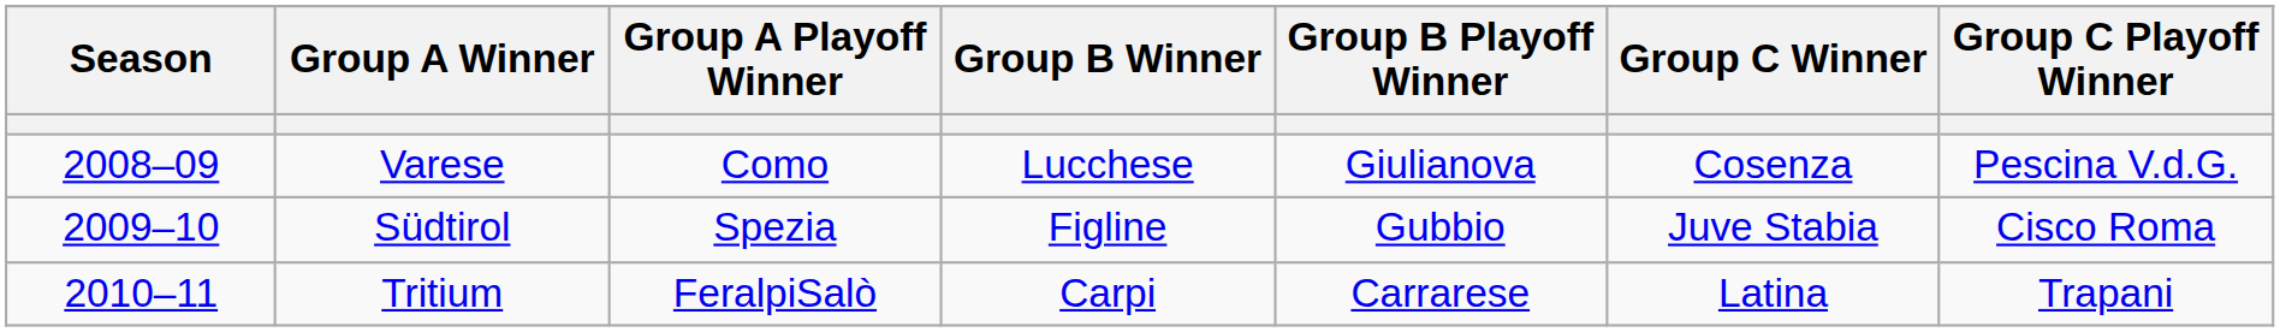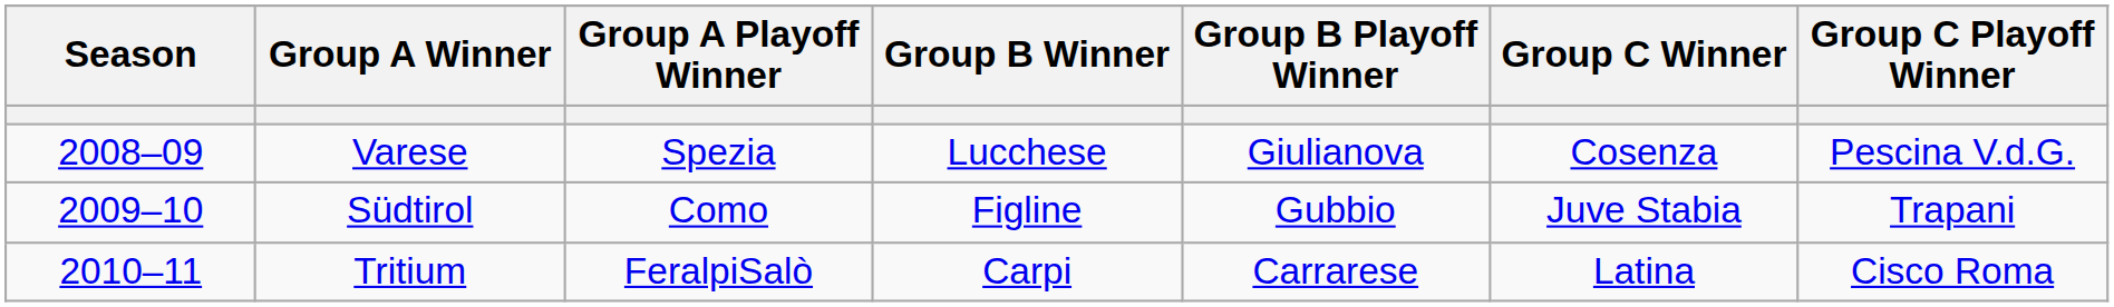Varese | Group A Playoff Winner: Como -> Spezia
Südtirol | Group A Playoff Winner: Spezia -> Como
Südtirol | Group C Playoff Winner: Cisco Roma -> Trapani
Tritium | Group C Playoff Winner: Trapani -> Cisco Roma
